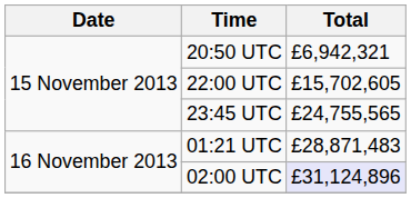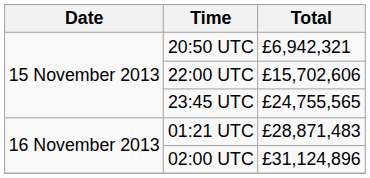22:00 UTC | Total: £15,702,605 -> £15,702,606
02:00 UTC | Total: lavender background -> no background
